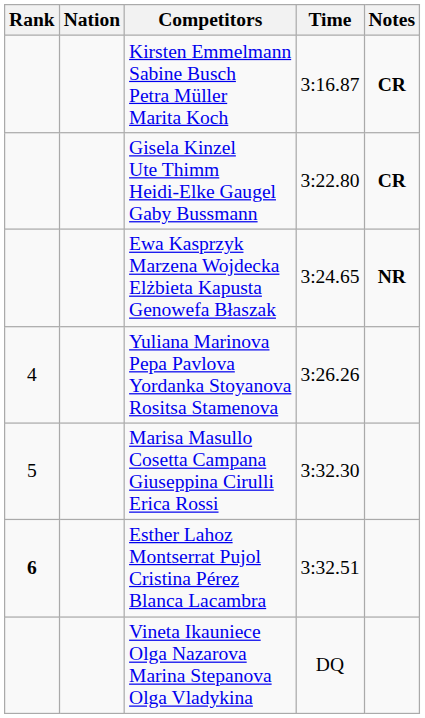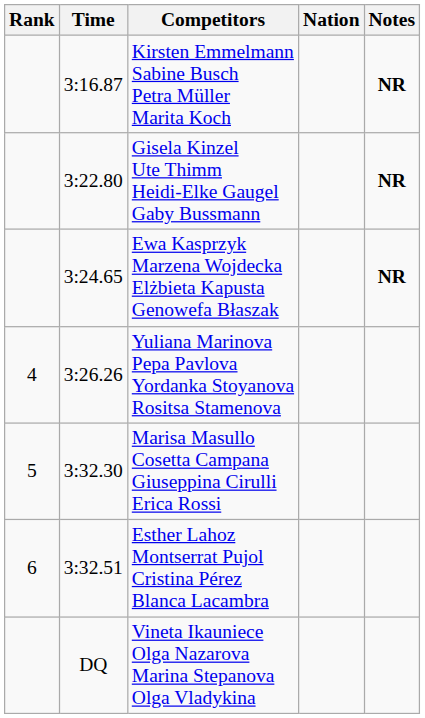columns swapped: Nation <-> Time
Kirsten Emmelmann Sabine Busch Petra Müller Marita Koch | Notes: CR -> NR
Gisela Kinzel Ute Thimm Heidi-Elke Gaugel Gaby Bussmann | Notes: CR -> NR
Esther Lahoz Montserrat Pujol Cristina Pérez Blanca Lacambra | Rank: bold -> normal
